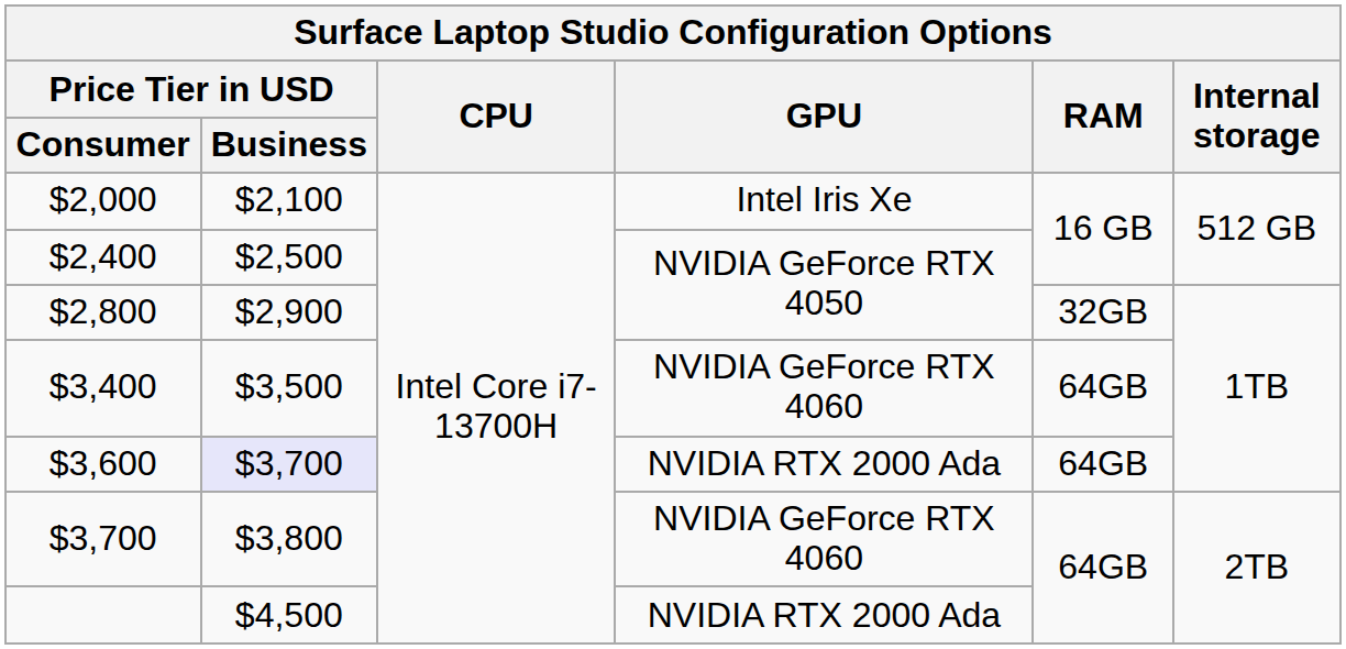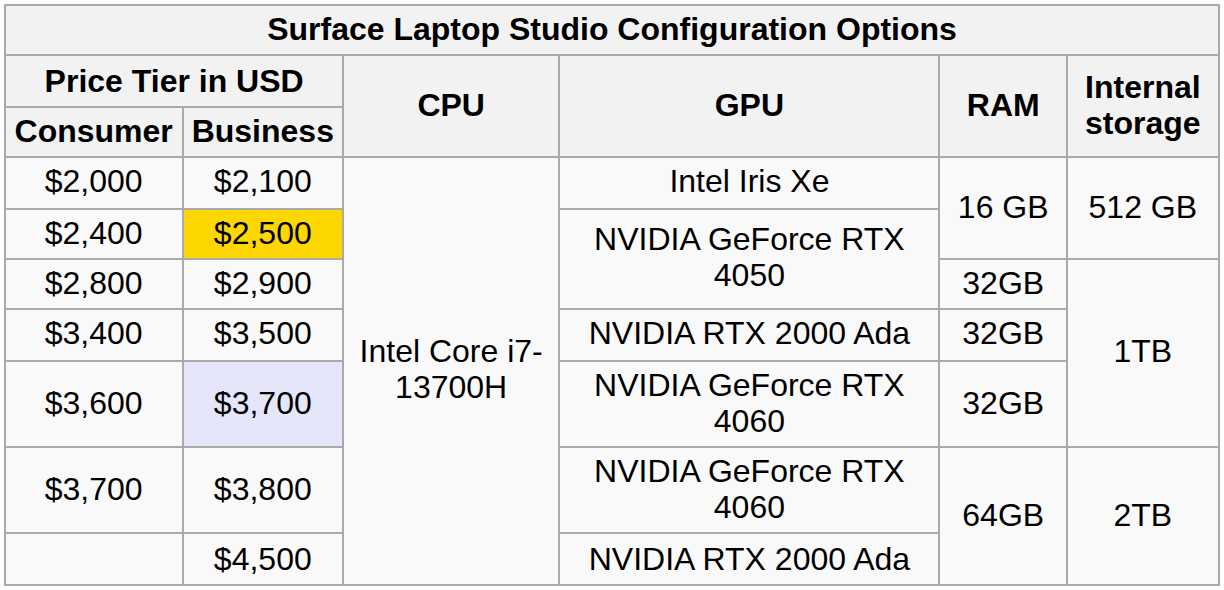$2,400 | Price Tier in USD / Business: no background -> gold background
$3,400 | GPU: NVIDIA GeForce RTX 4060 -> NVIDIA RTX 2000 Ada
$3,400 | RAM: 64GB -> 32GB
$3,600 | GPU: NVIDIA RTX 2000 Ada -> NVIDIA GeForce RTX 4060
$3,600 | RAM: 64GB -> 32GB
